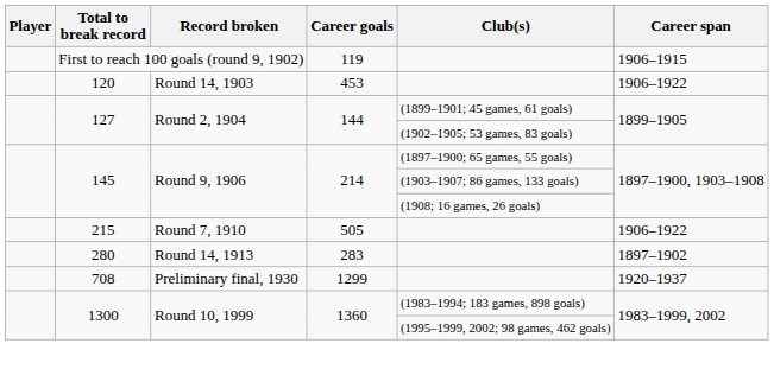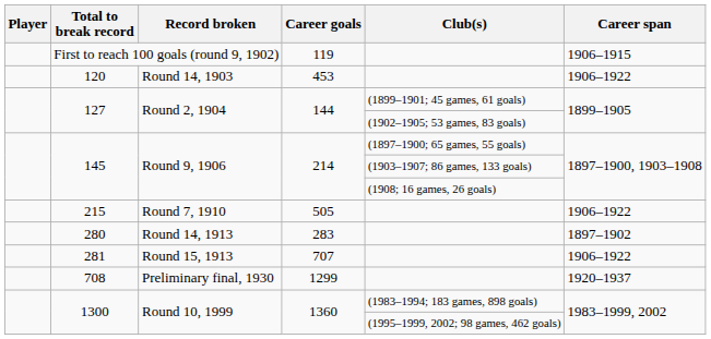+ row: 281 | Round 15, 1913 | 707 | 1906–1922
